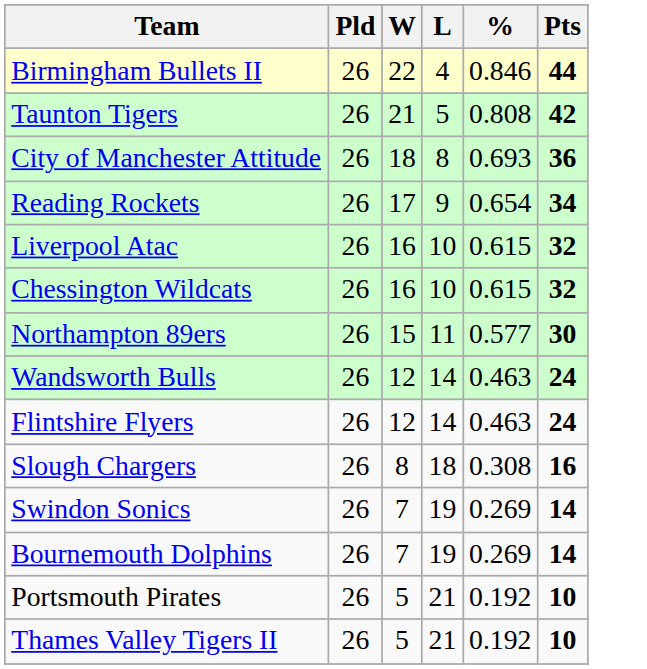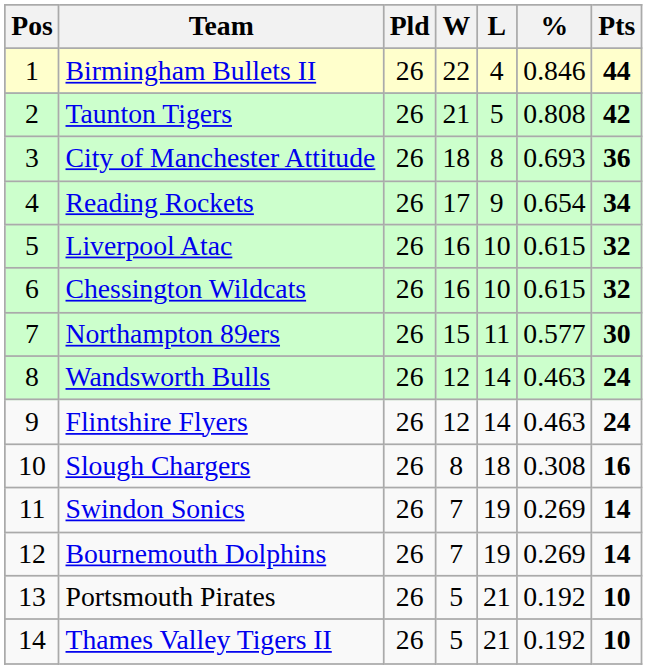+ column: Pos | 1 | 2 | 3 | 4 | 5 | 6 | 7 | 8 | 9 | 10 | 11 | 12 | 13 | 14
